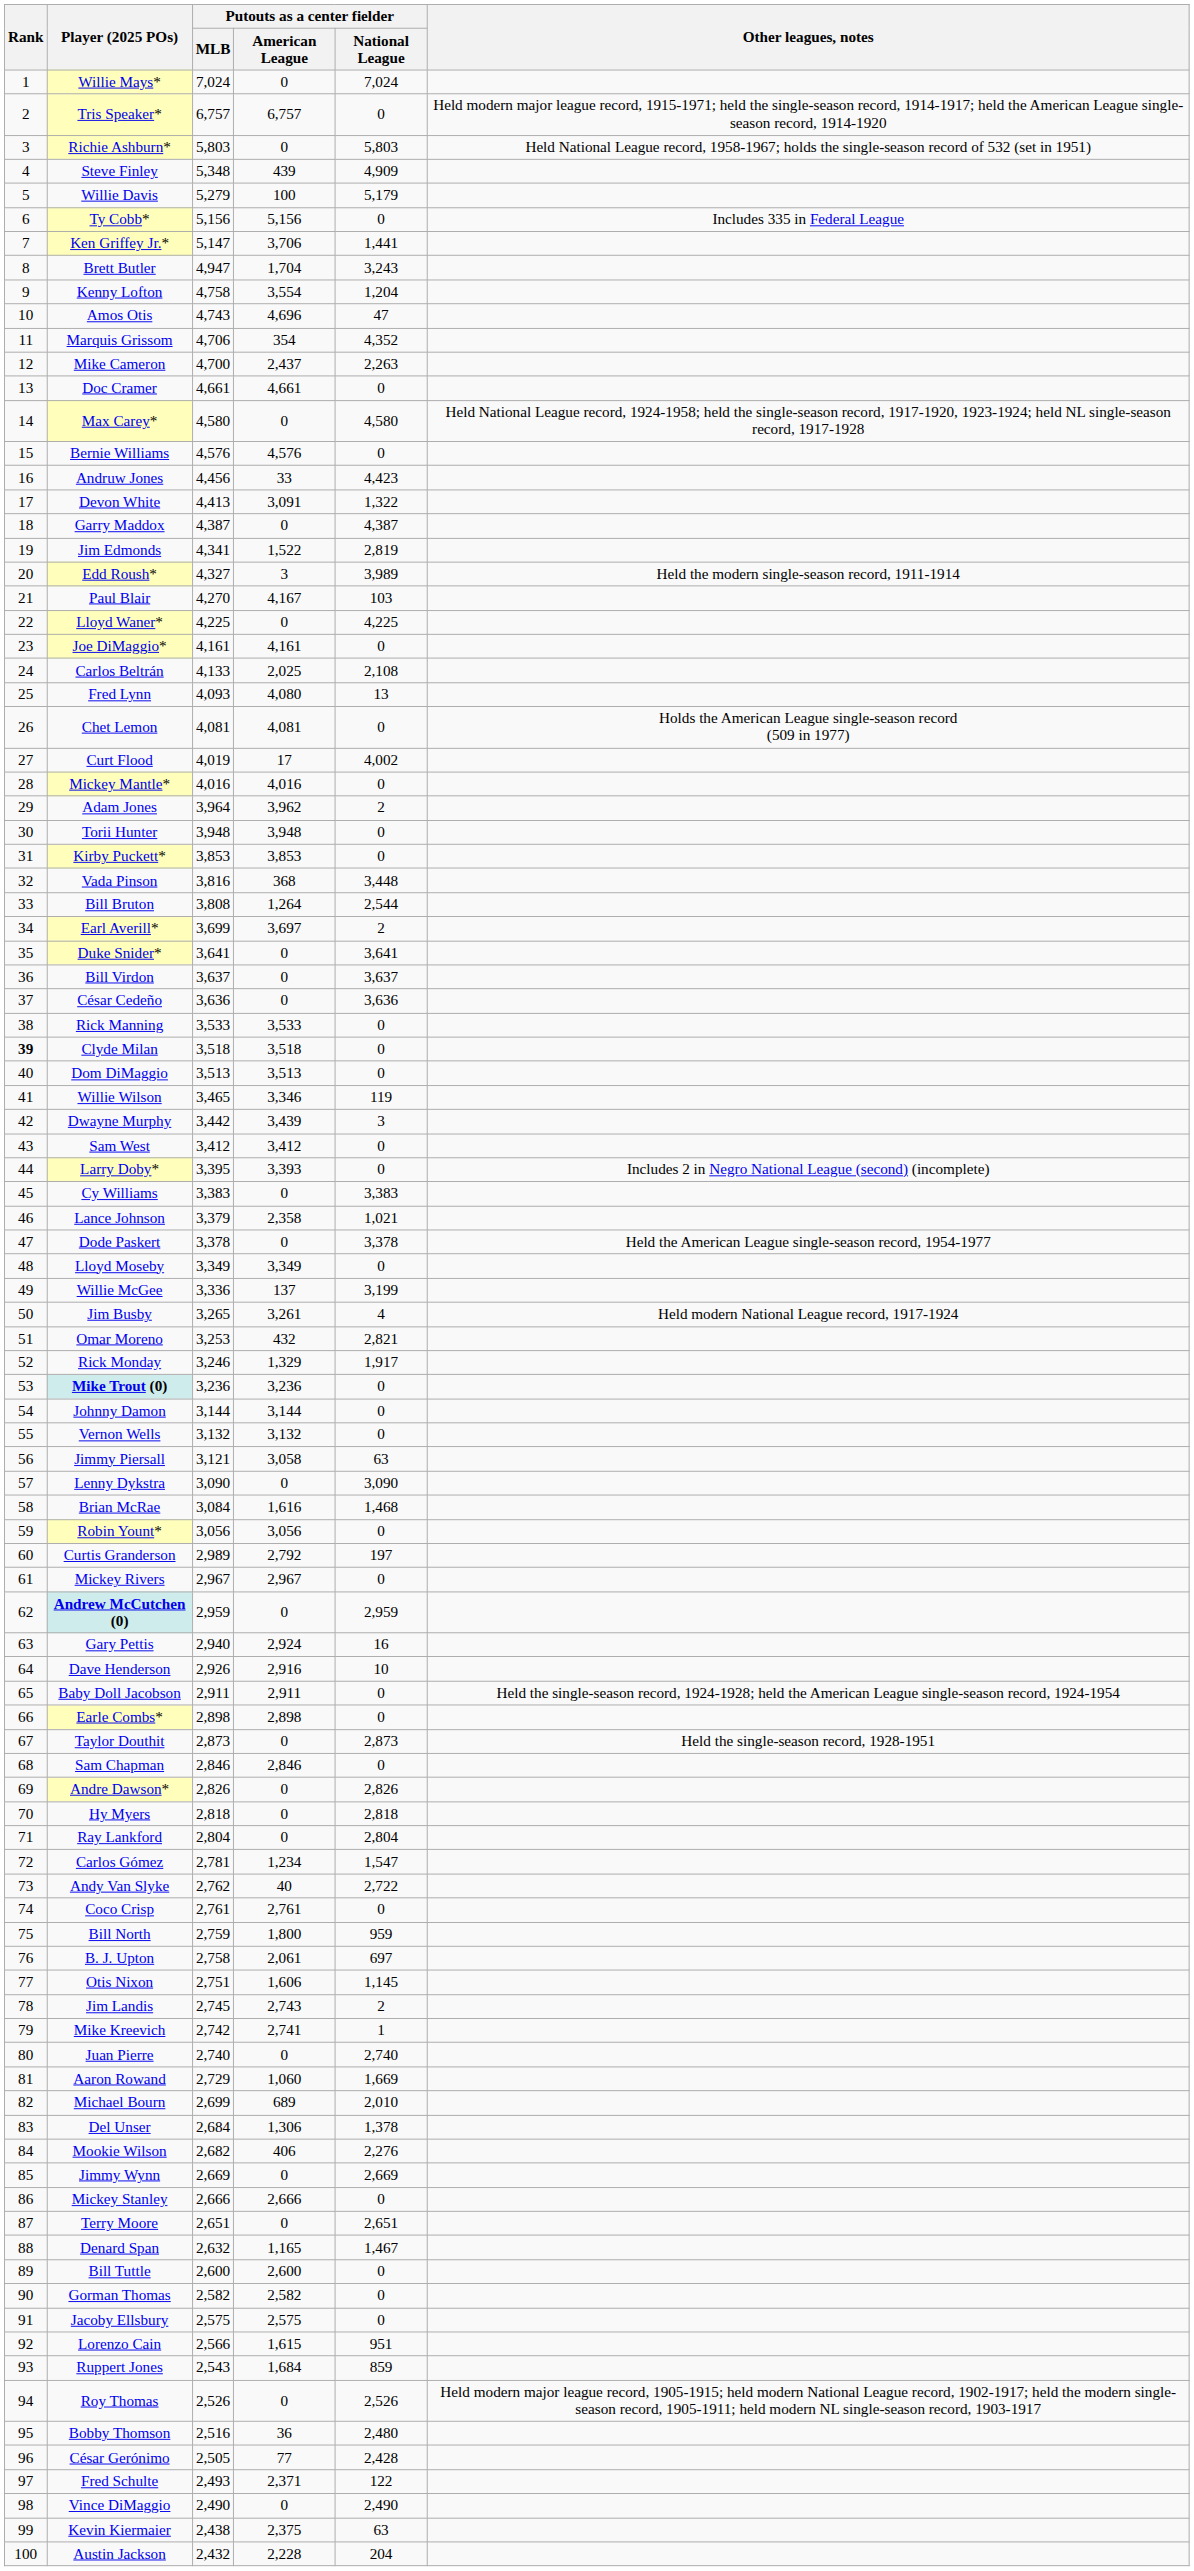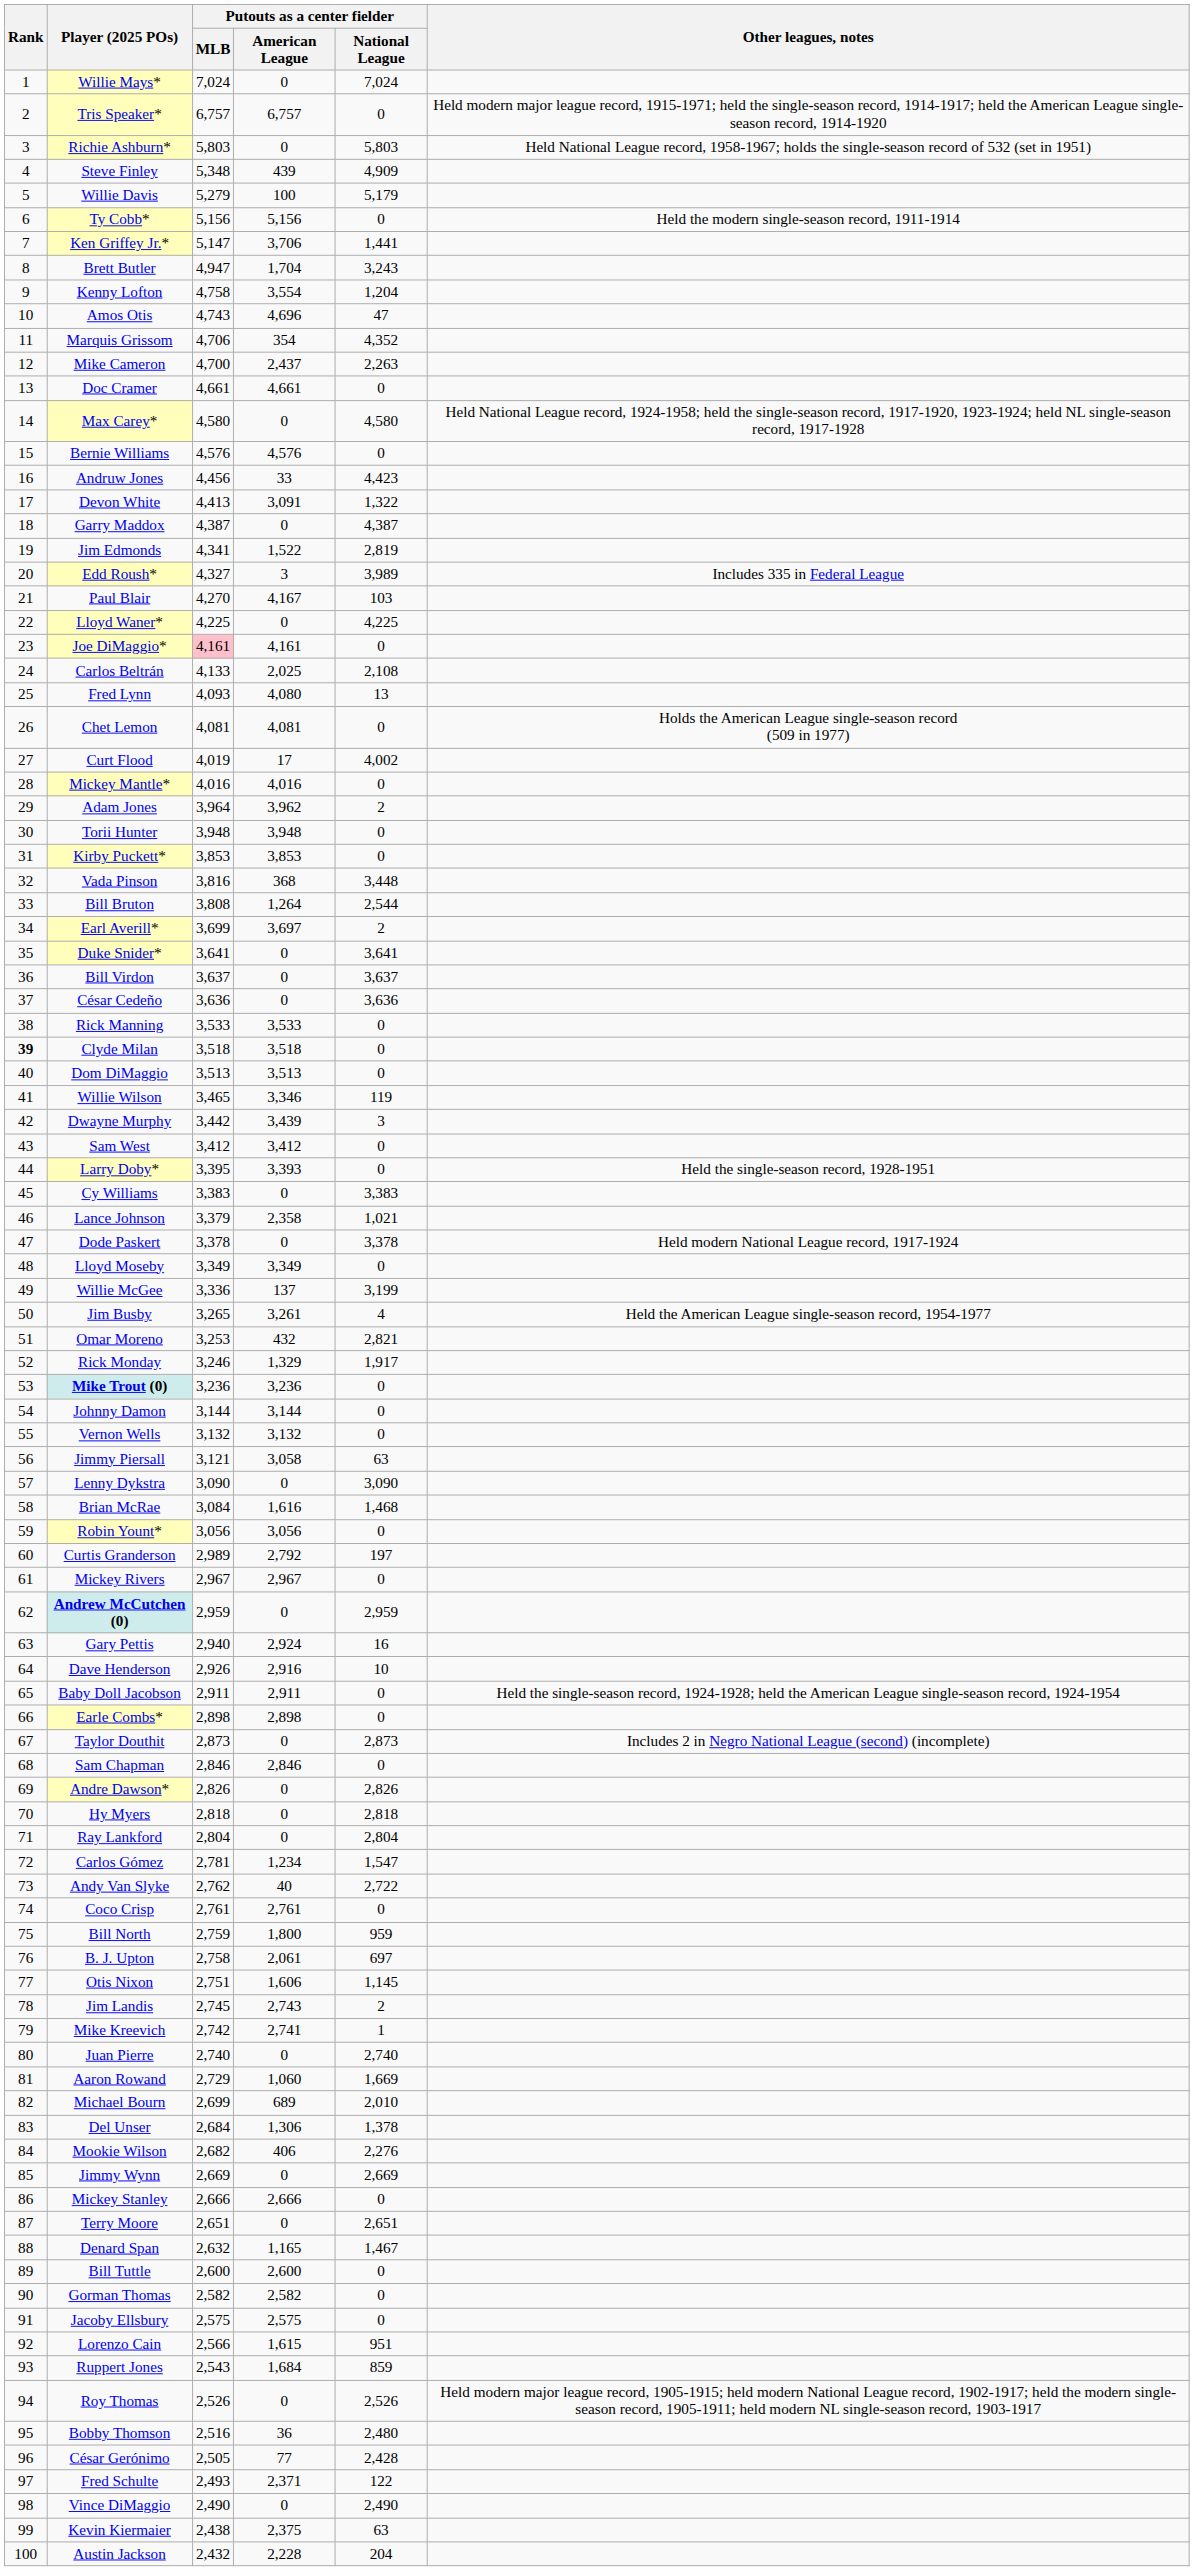Ty Cobb* | Other leagues, notes: Includes 335 in Federal League -> Held the modern single-season record, 1911-1914
Edd Roush* | Other leagues, notes: Held the modern single-season record, 1911-1914 -> Includes 335 in Federal League
Joe DiMaggio* | Putouts as a center fielder / MLB: no background -> pink background
Larry Doby* | Other leagues, notes: Includes 2 in Negro National League (second) (incomplete) -> Held the single-season record, 1928-1951
Dode Paskert | Other leagues, notes: Held the American League single-season record, 1954-1977 -> Held modern National League record, 1917-1924
Jim Busby | Other leagues, notes: Held modern National League record, 1917-1924 -> Held the American League single-season record, 1954-1977
Taylor Douthit | Other leagues, notes: Held the single-season record, 1928-1951 -> Includes 2 in Negro National League (second) (incomplete)
